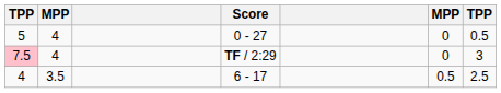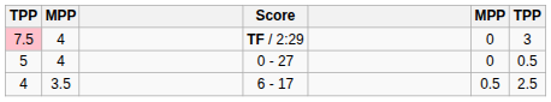rows swapped: 5 <-> 7.5
